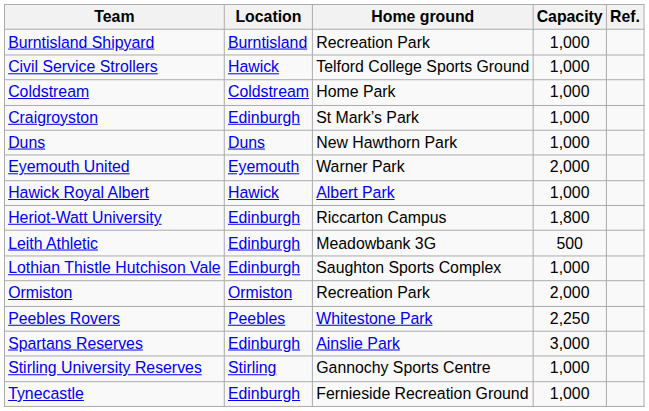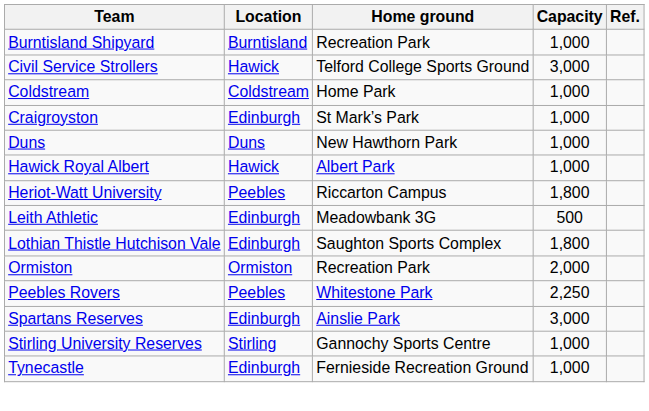Civil Service Strollers | Capacity: 1,000 -> 3,000
- row: Eyemouth United | Eyemouth | Warner Park | 2,000
Heriot-Watt University | Location: Edinburgh -> Peebles
Lothian Thistle Hutchison Vale | Capacity: 1,000 -> 1,800
